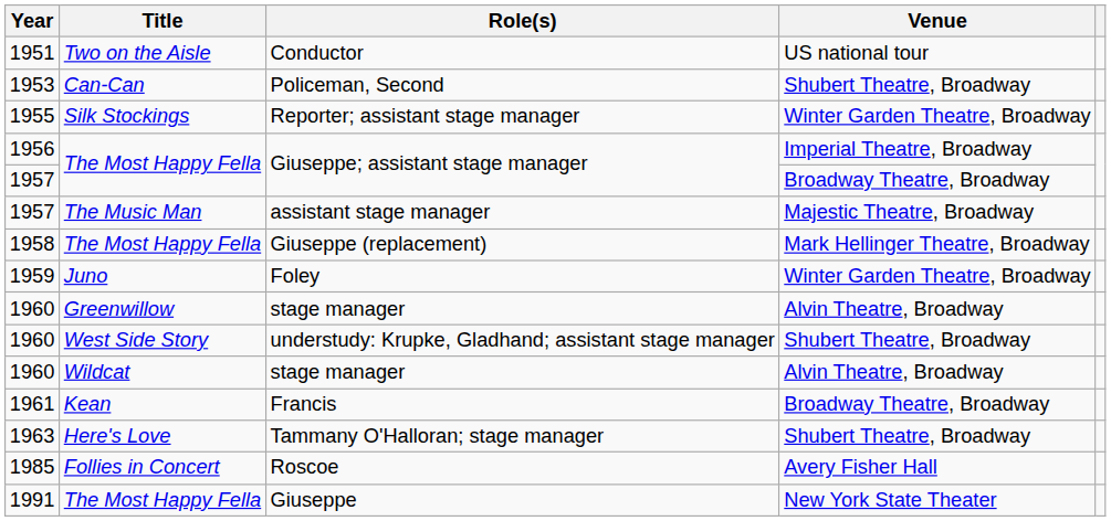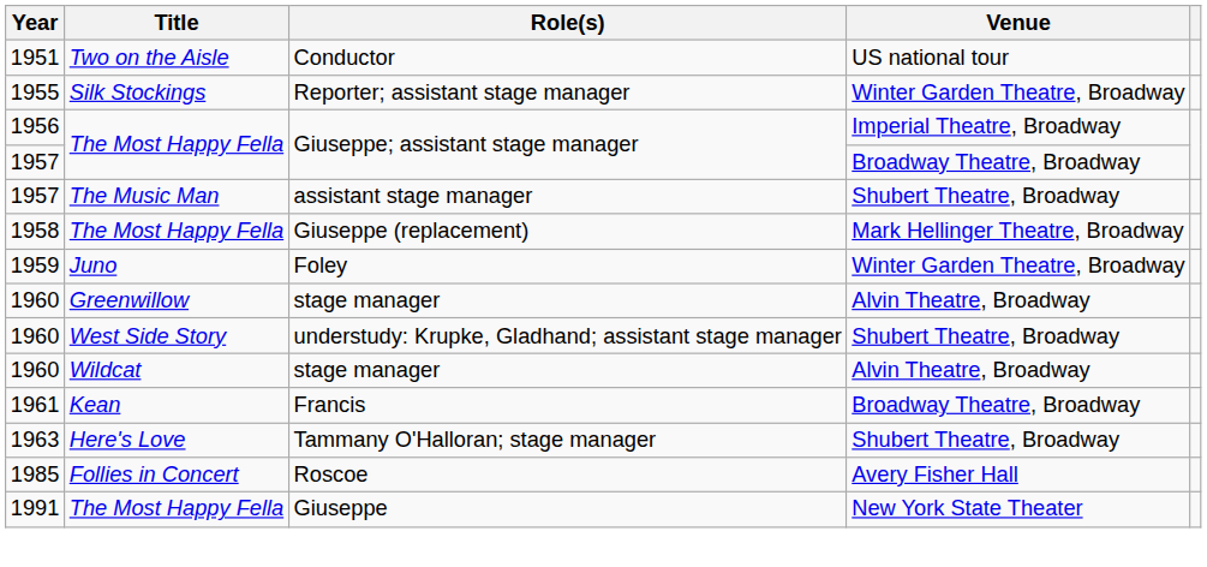- row: 1953 | Can-Can | Policeman, Second | Shubert Theatre, Broadway
assistant stage manager | Venue: Majestic Theatre, Broadway -> Shubert Theatre, Broadway
